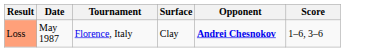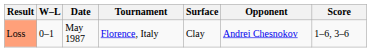+ column: W–L | 0–1
Loss | Opponent: bold -> normal
